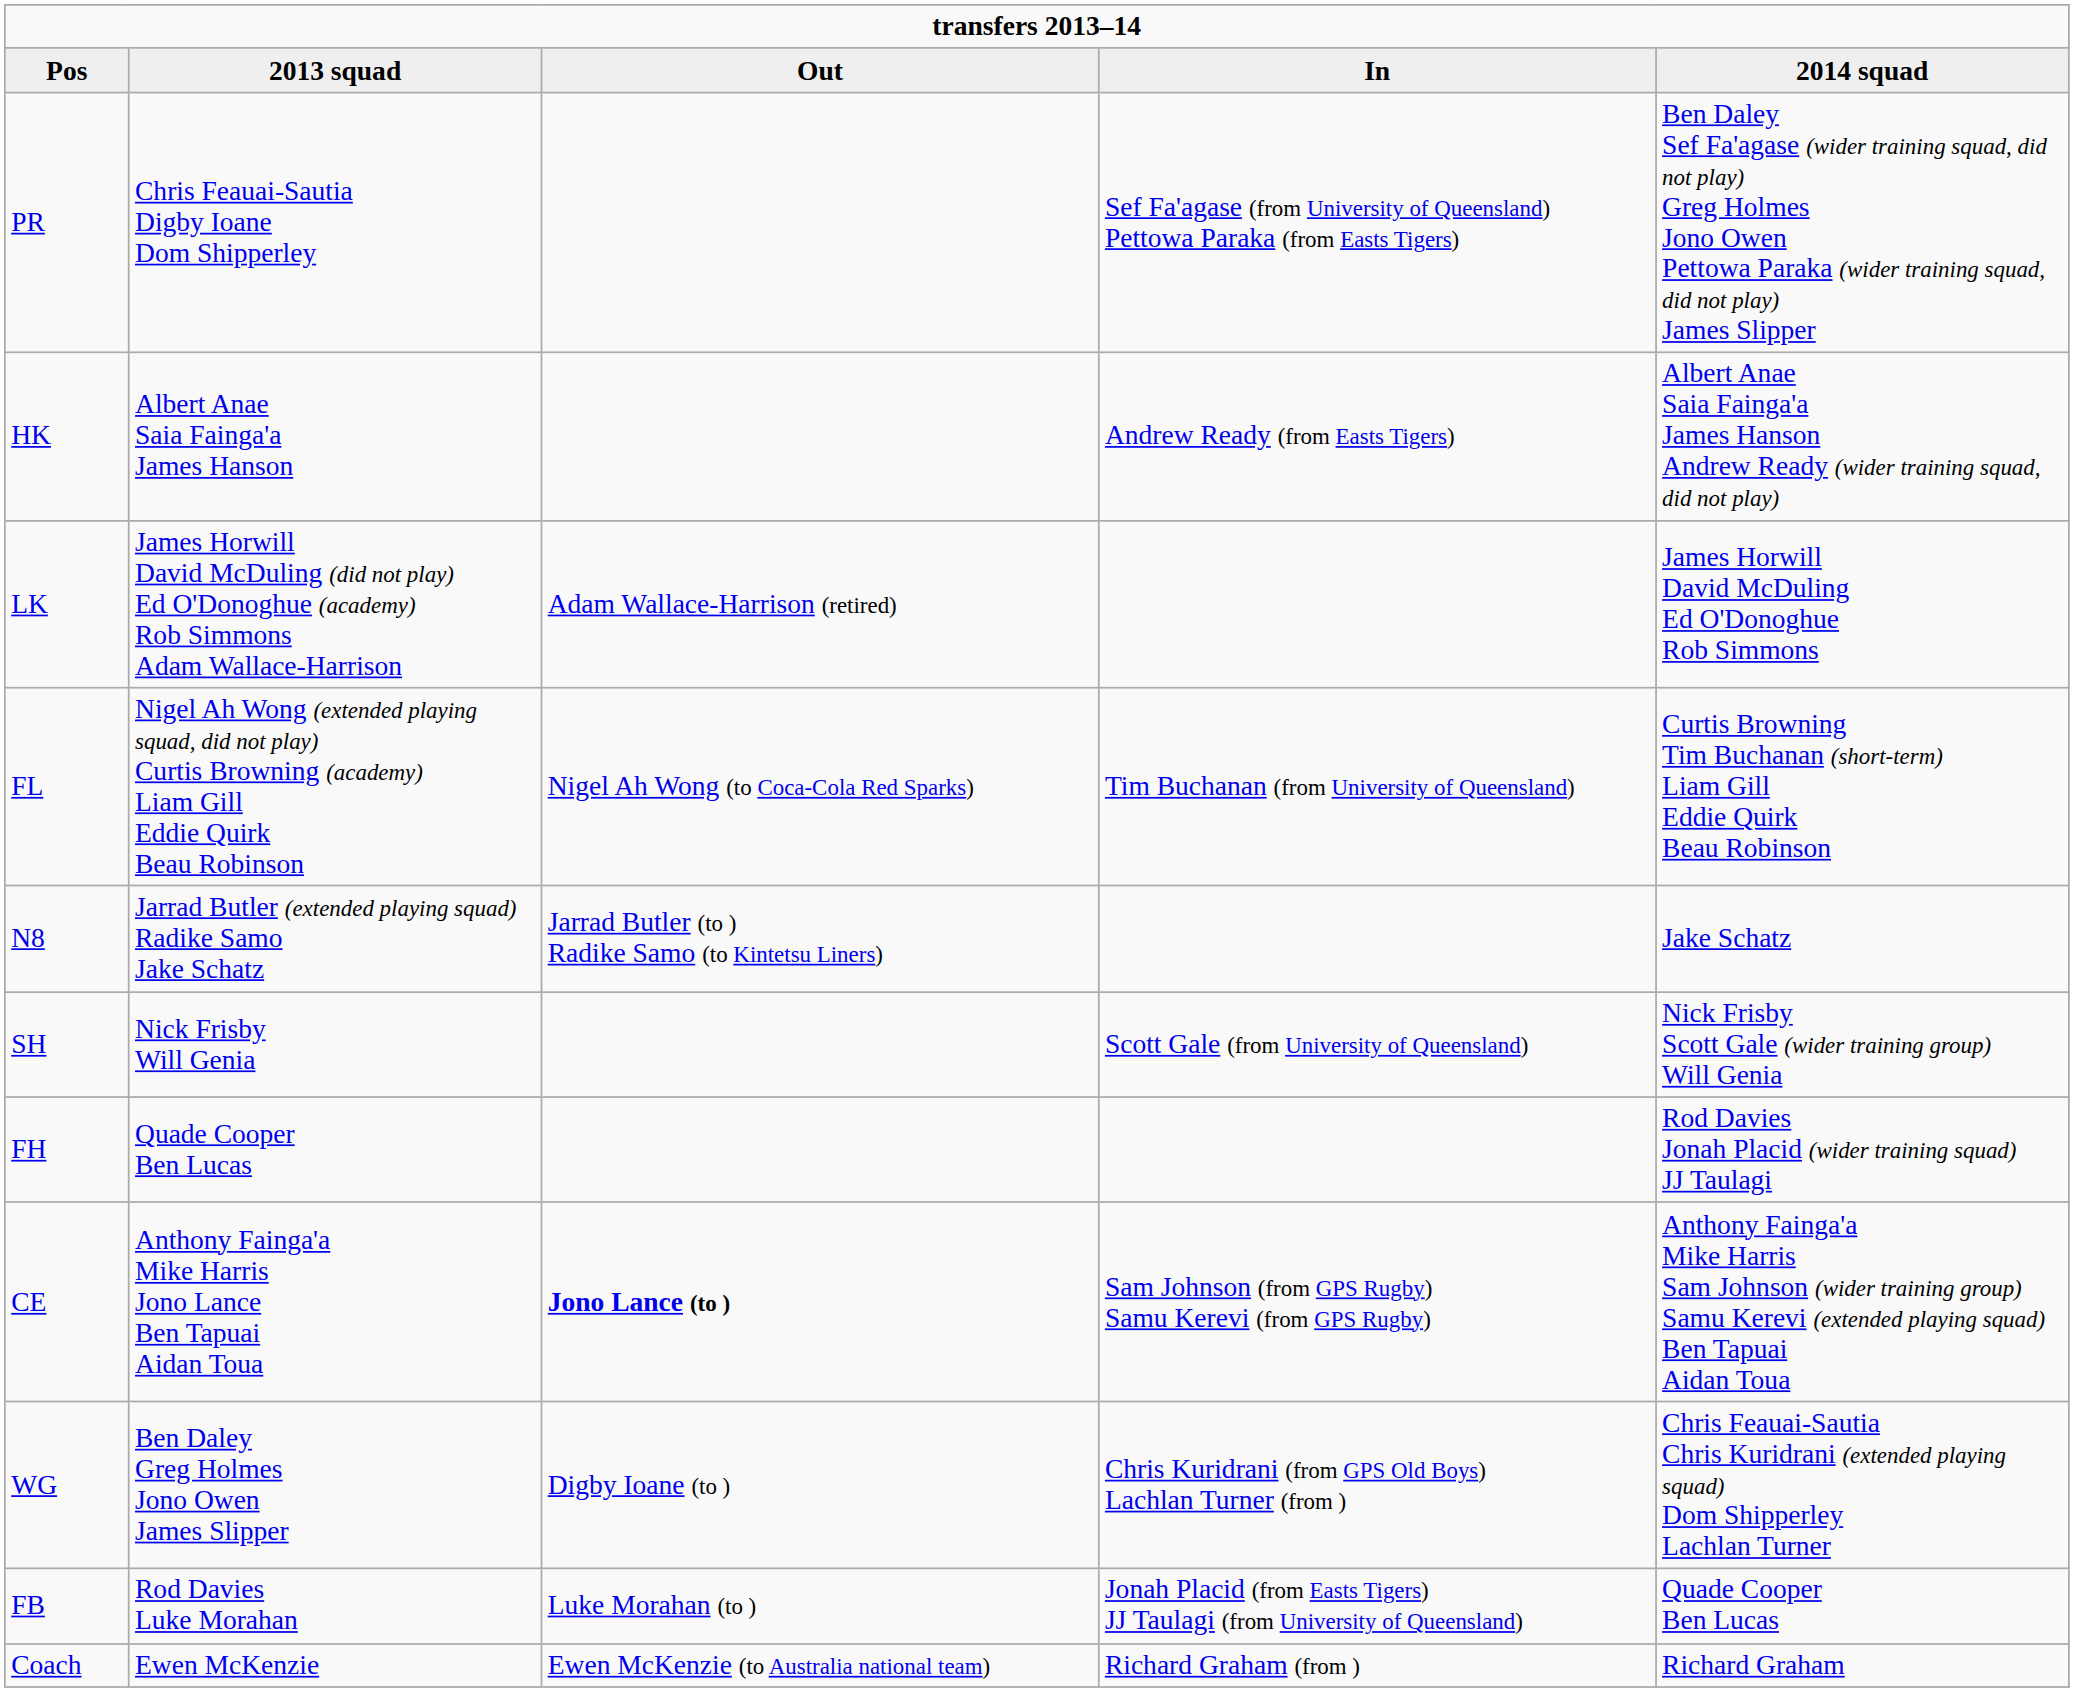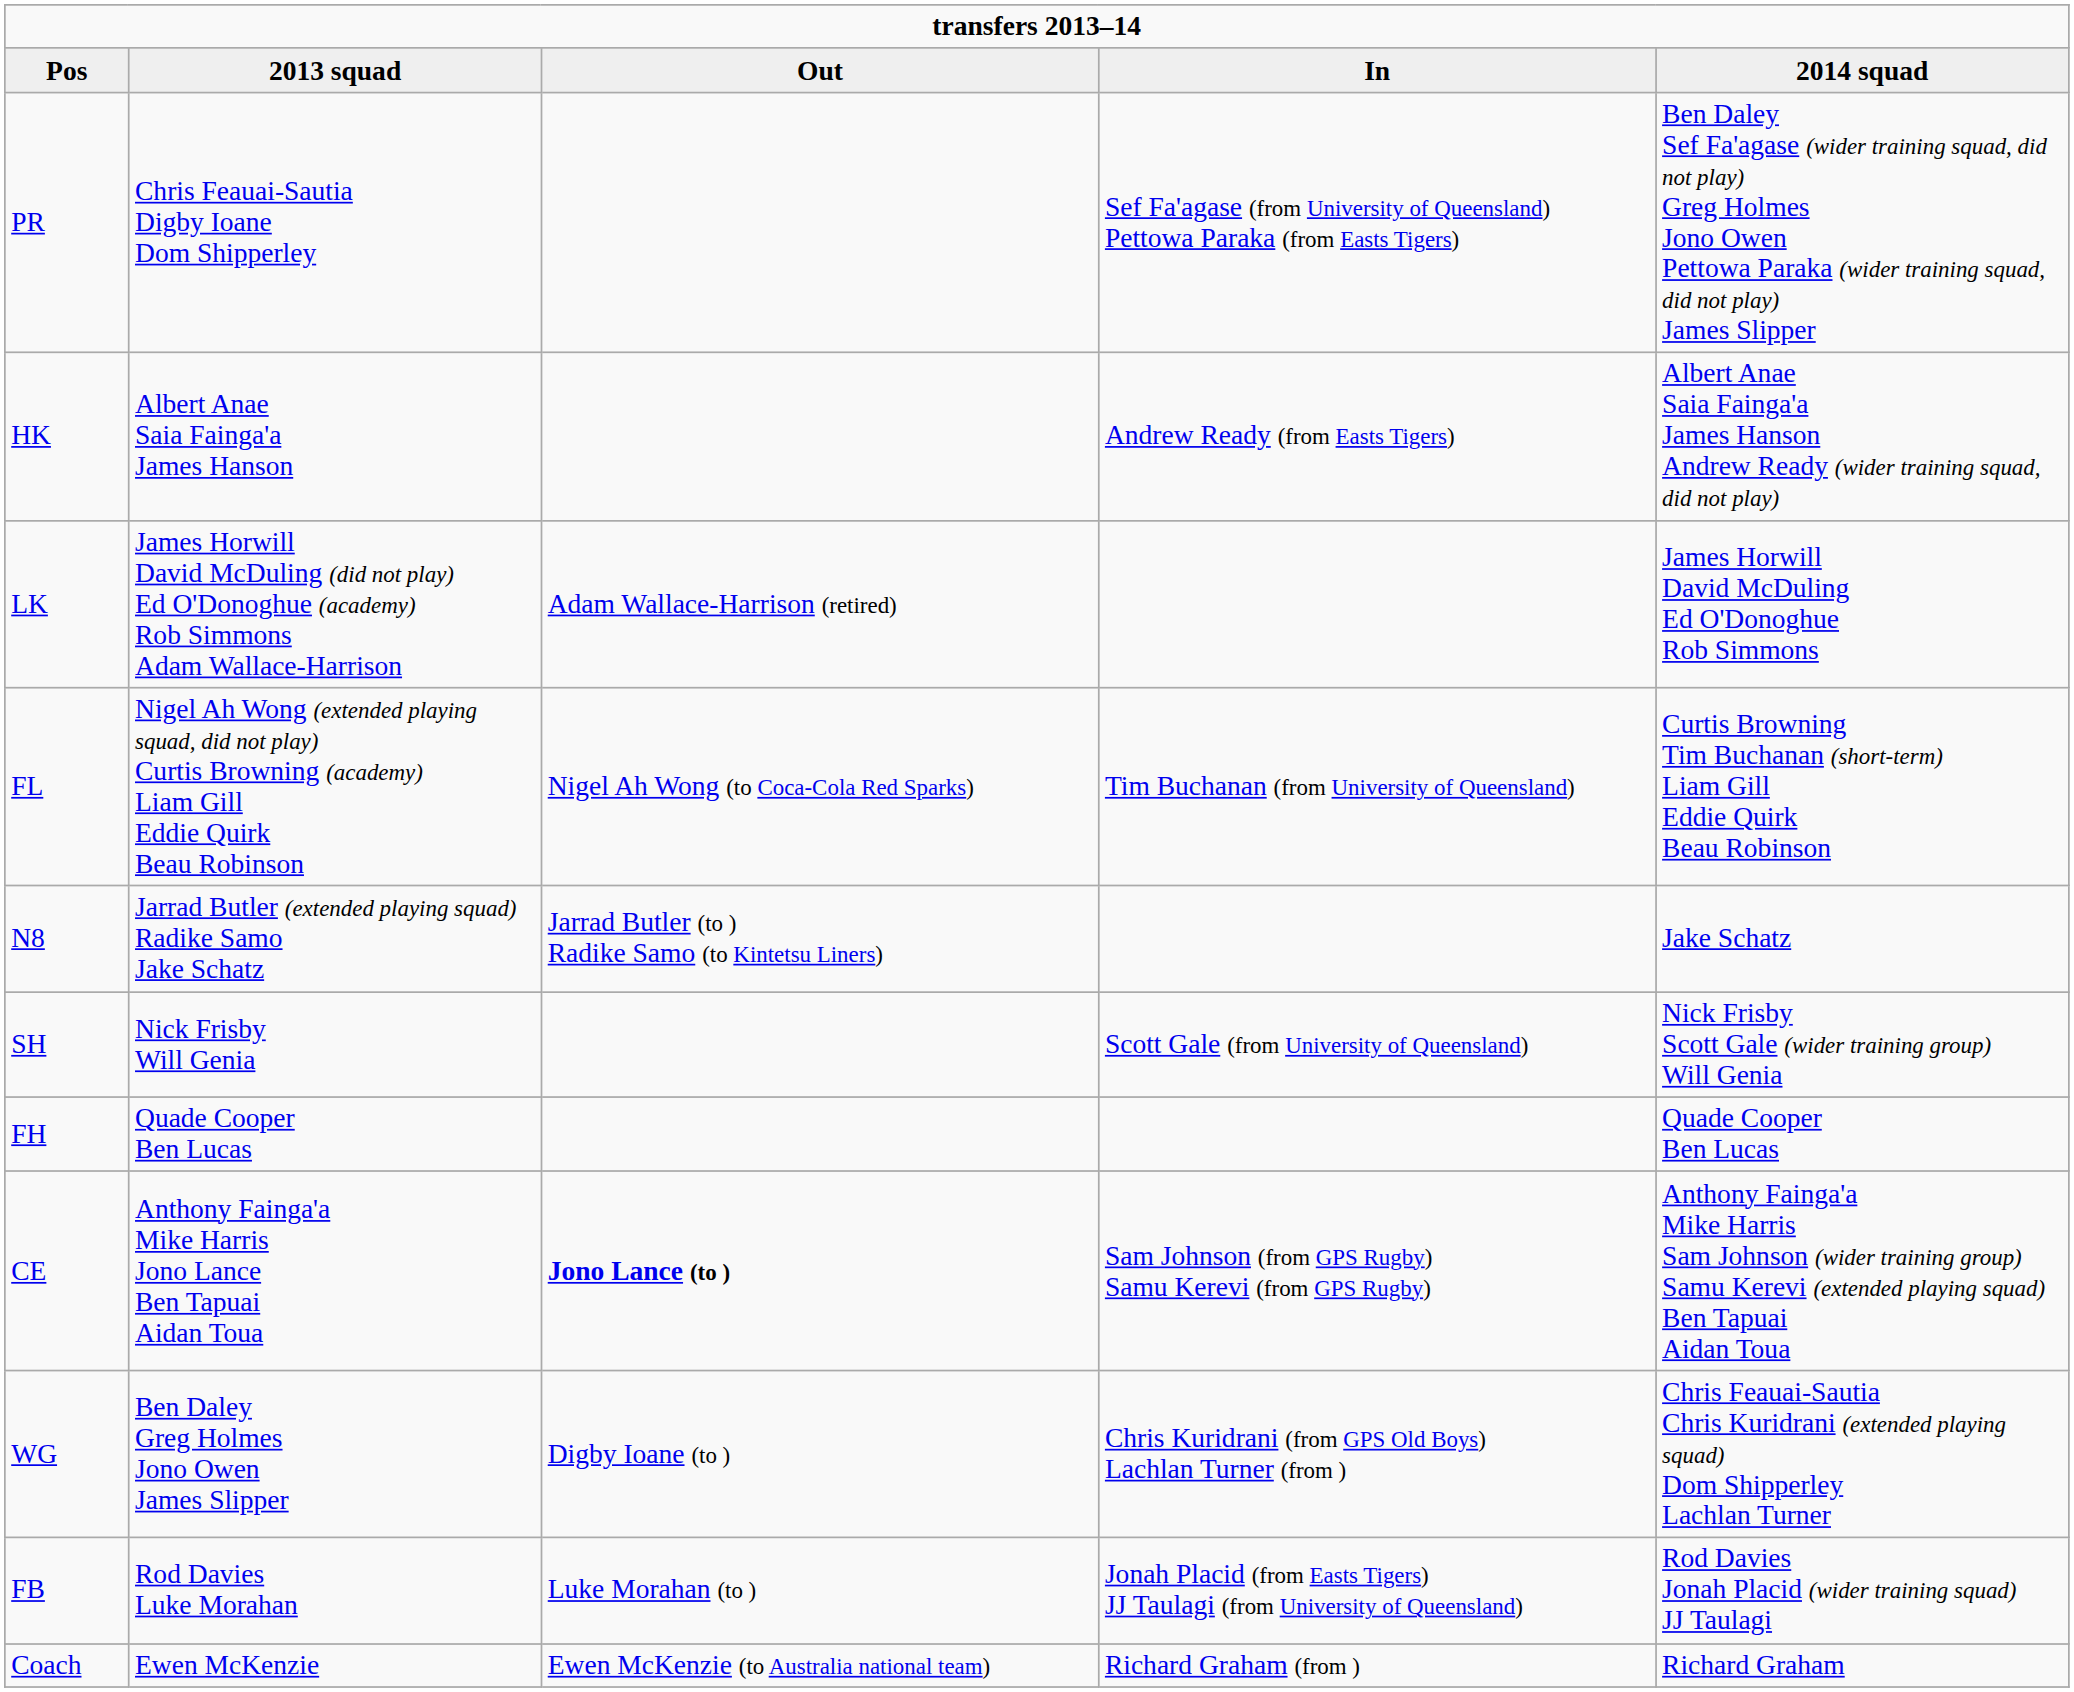FH | 2014 squad: Rod Davies Jonah Placid (wider training squad) JJ Taulagi -> Quade Cooper Ben Lucas
FB | 2014 squad: Quade Cooper Ben Lucas -> Rod Davies Jonah Placid (wider training squad) JJ Taulagi
